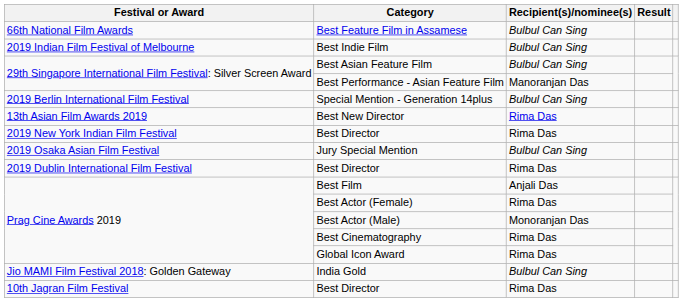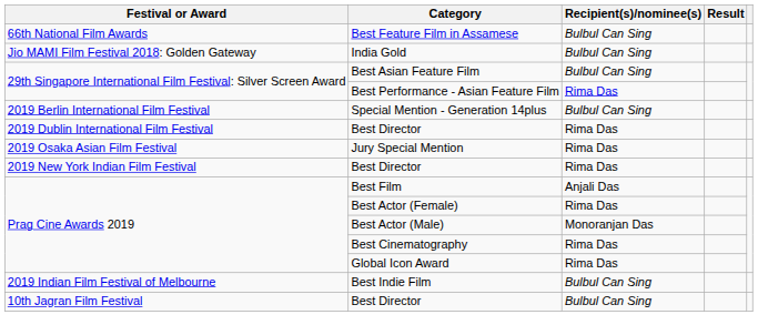rows swapped: India Gold <-> Best Indie Film
Best Performance - Asian Feature Film | Recipient(s)/nominee(s): Manoranjan Das -> Rima Das
- row: 13th Asian Film Awards 2019 | Best New Director | Rima Das
rows swapped: 2019 Dublin International Film Festival / Best Director <-> 2019 New York Indian Film Festival / Best Director
Jury Special Mention | Recipient(s)/nominee(s): Bulbul Can Sing -> Rima Das
10th Jagran Film Festival / Best Director | Recipient(s)/nominee(s): Rima Das -> Bulbul Can Sing
